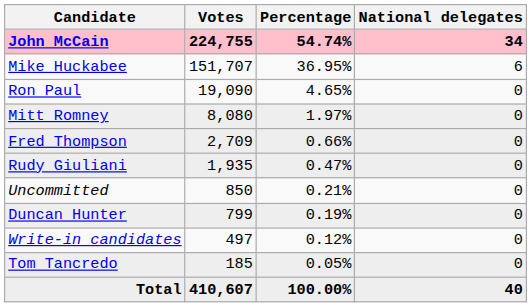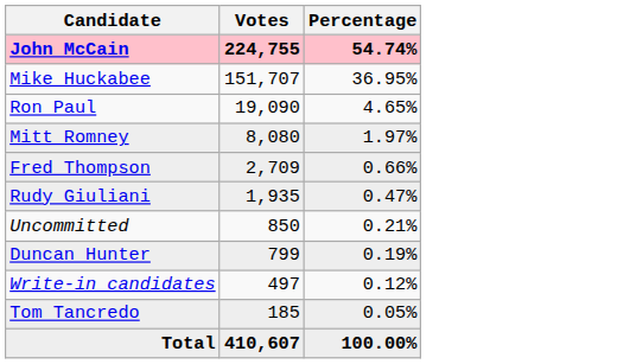- column: National delegates | 34 | 6 | 0 | 0 | 0 | 0 | 0 | 0 | 0 | 0 | 40
